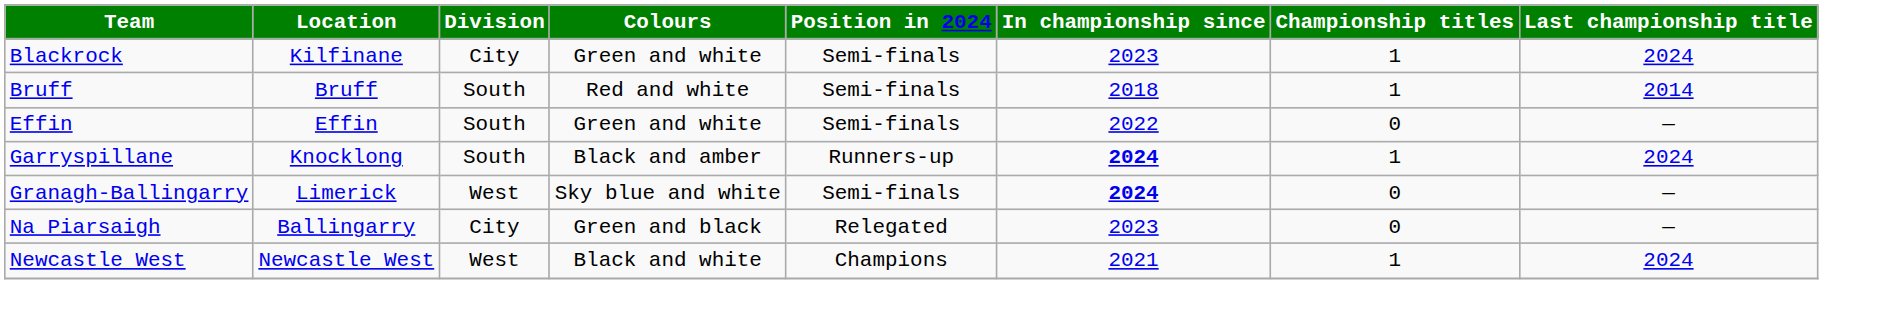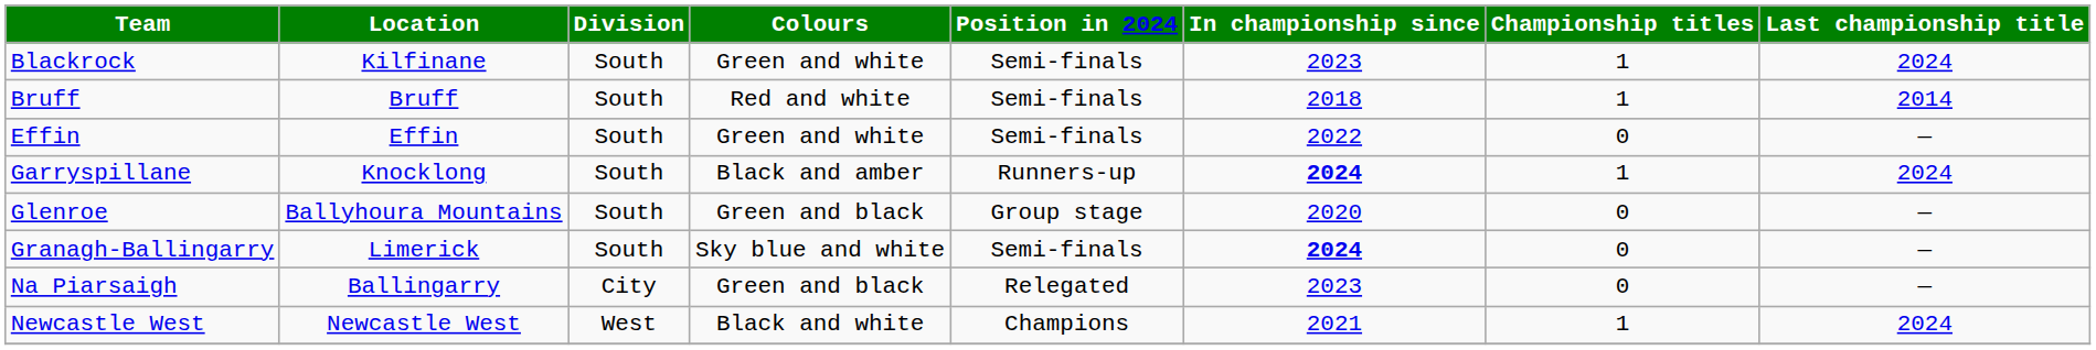Blackrock | Division: City -> South
+ row: Glenroe | Ballyhoura Mountains | South | Green and black | Group stage | 2020 | 0 | —
Granagh-Ballingarry | Division: West -> South
